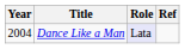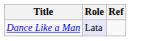- column: Year | 2004
